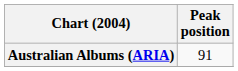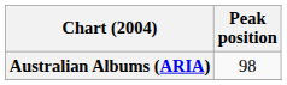Australian Albums (ARIA) | Peak position: 91 -> 98
